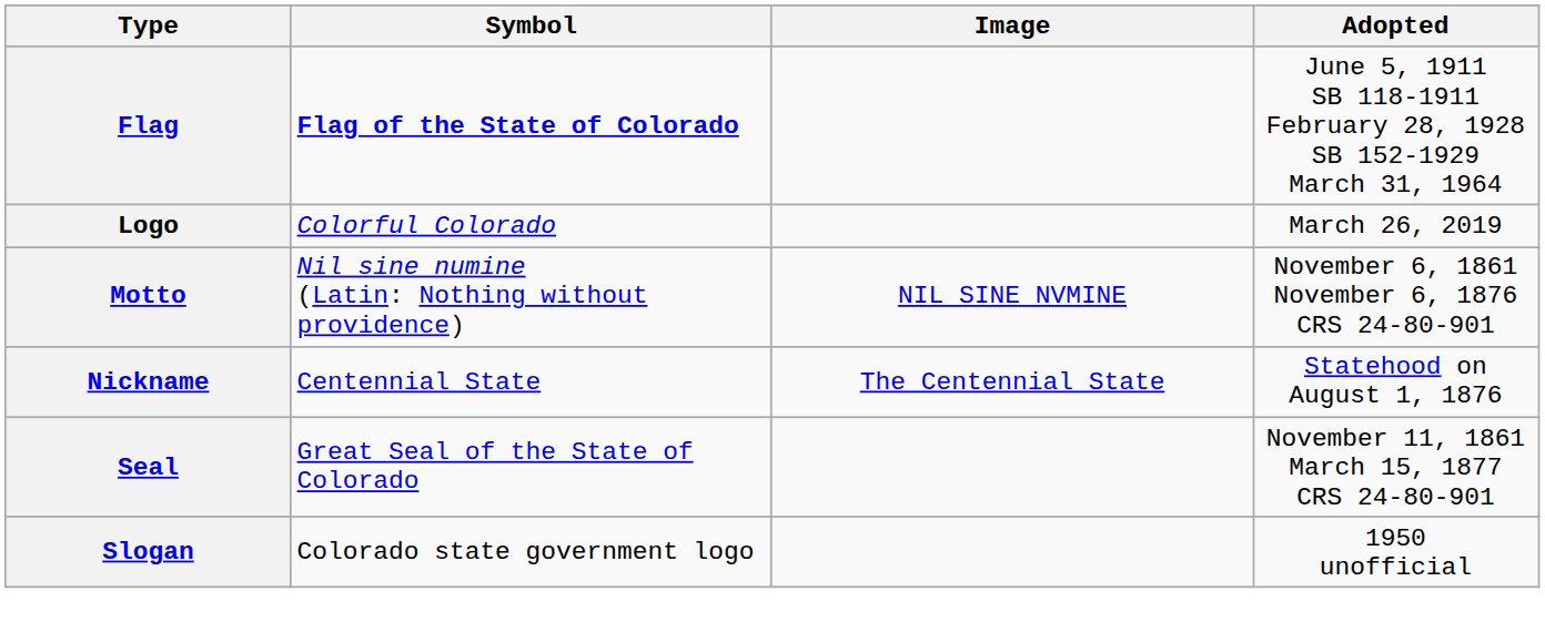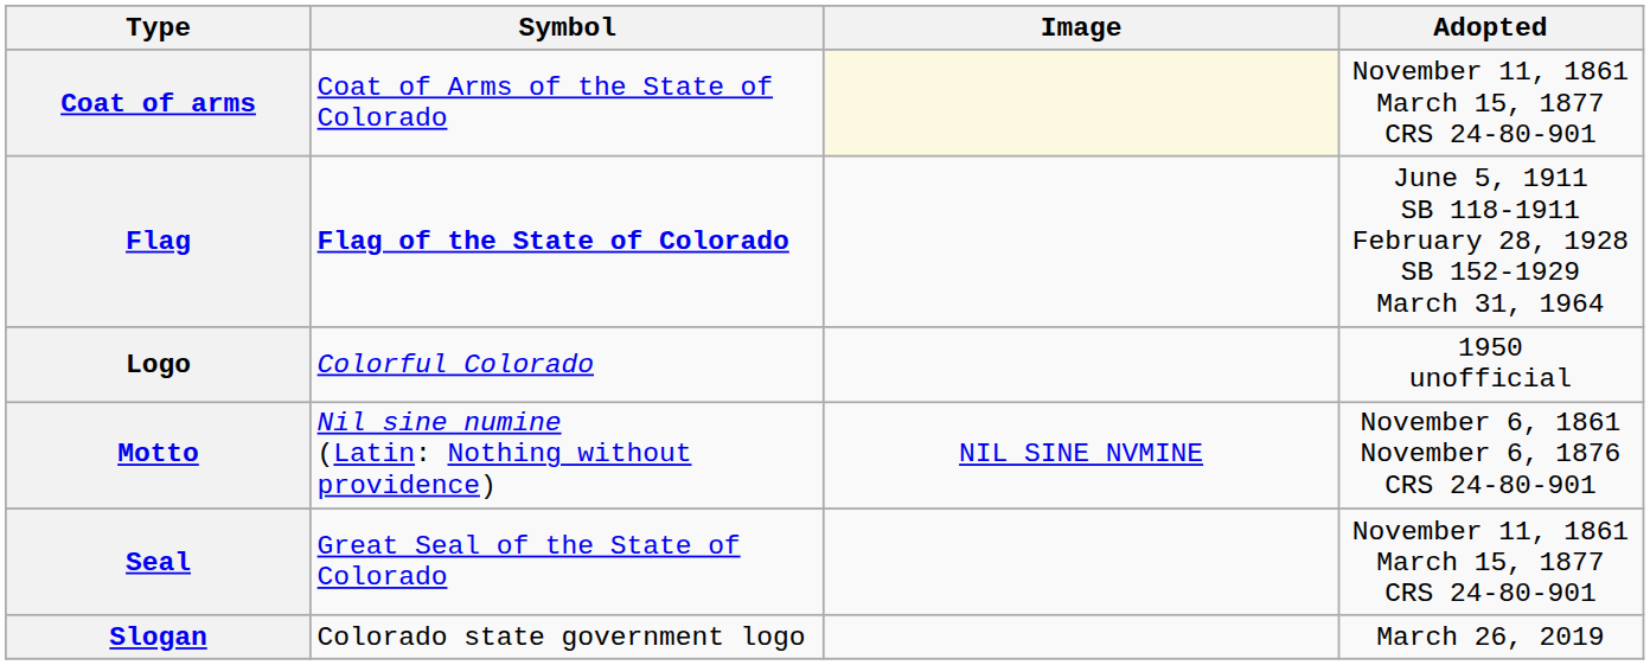+ row: Coat of arms | Coat of Arms of the State of Colorado | November 11, 1861 March 15, 1877 CRS 24-80-901
Logo | Adopted: March 26, 2019 -> 1950 unofficial
- row: Nickname | Centennial State | The Centennial State | Statehood on August 1, 1876
Slogan | Adopted: 1950 unofficial -> March 26, 2019
